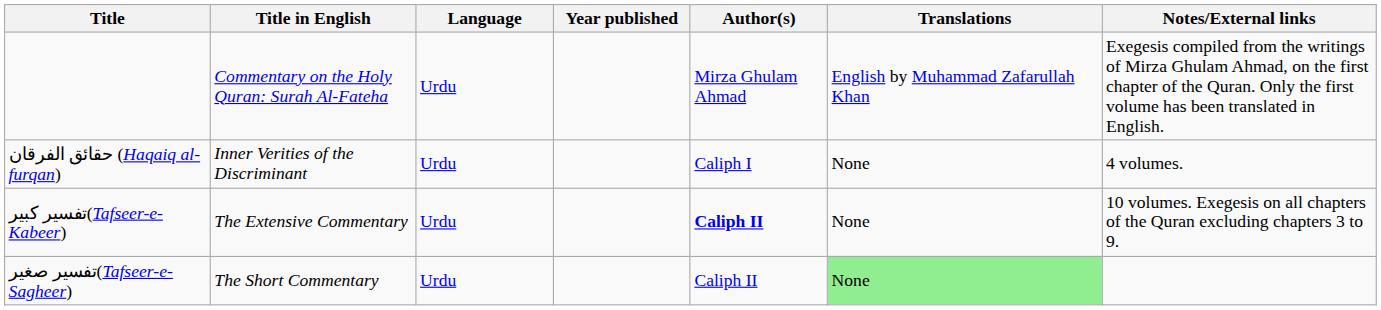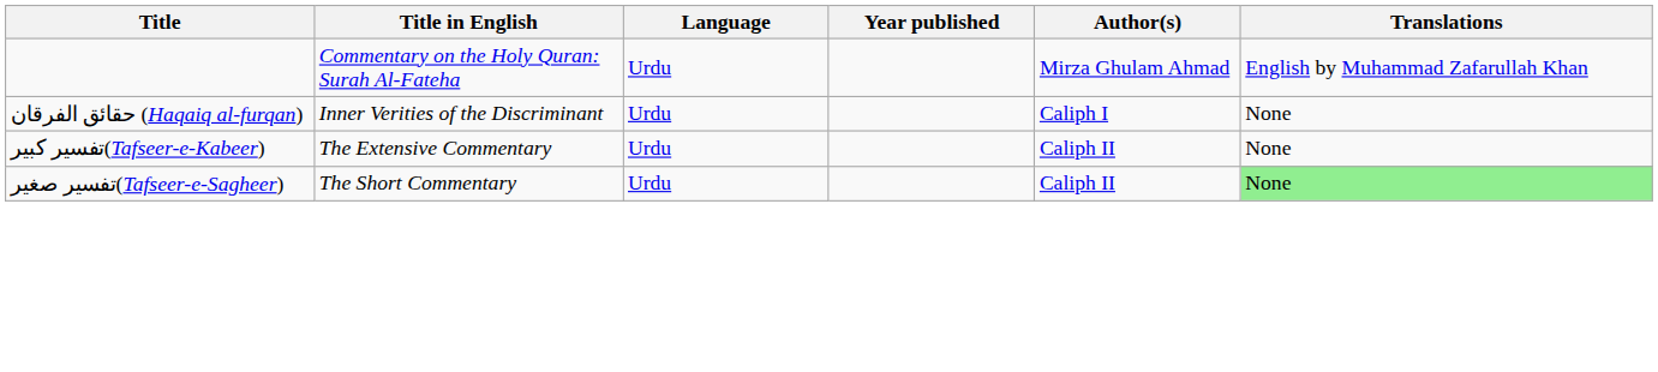- column: Notes/External links | Exegesis compiled from the writings of Mirza Ghulam Ahmad, on the first chapter of the Quran. Only the first volume has been translated in English. | 4 volumes. | 10 volumes. Exegesis on all chapters of the Quran excluding chapters 3 to 9.
تفسير کبير(Tafseer-e-Kabeer) | Author(s): bold -> normal
